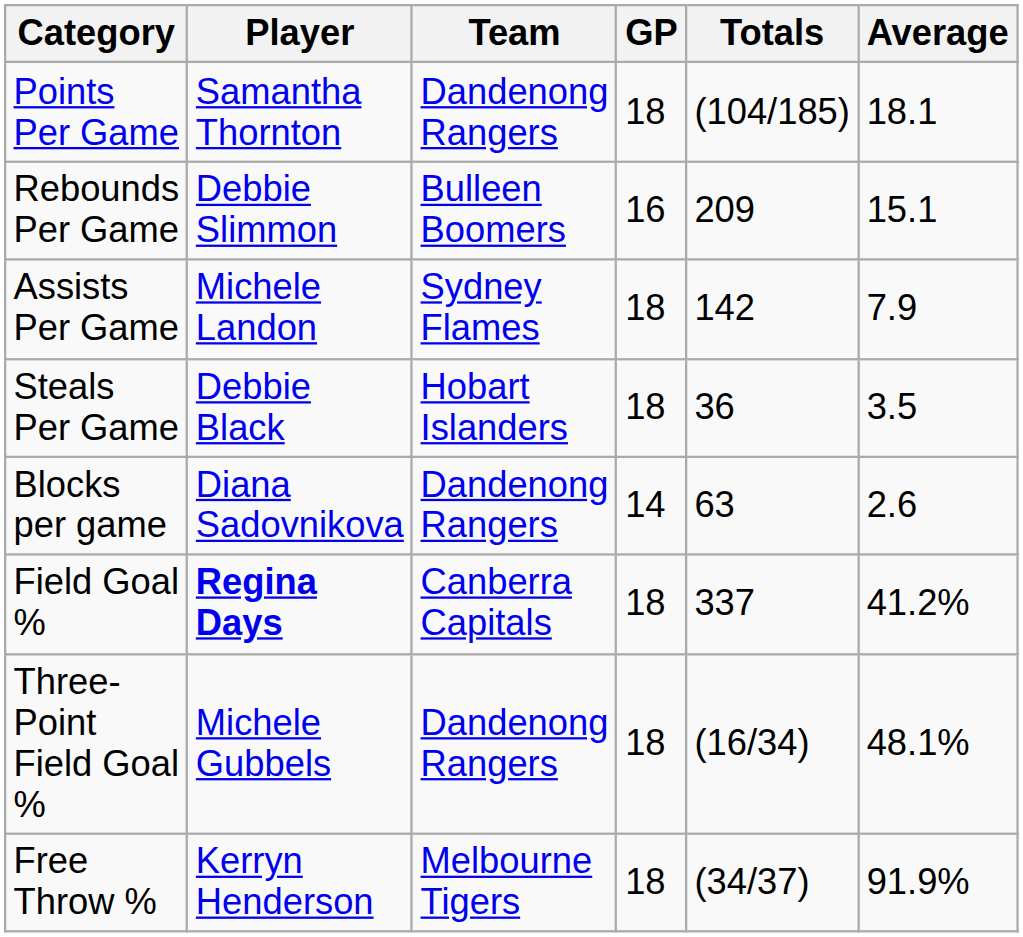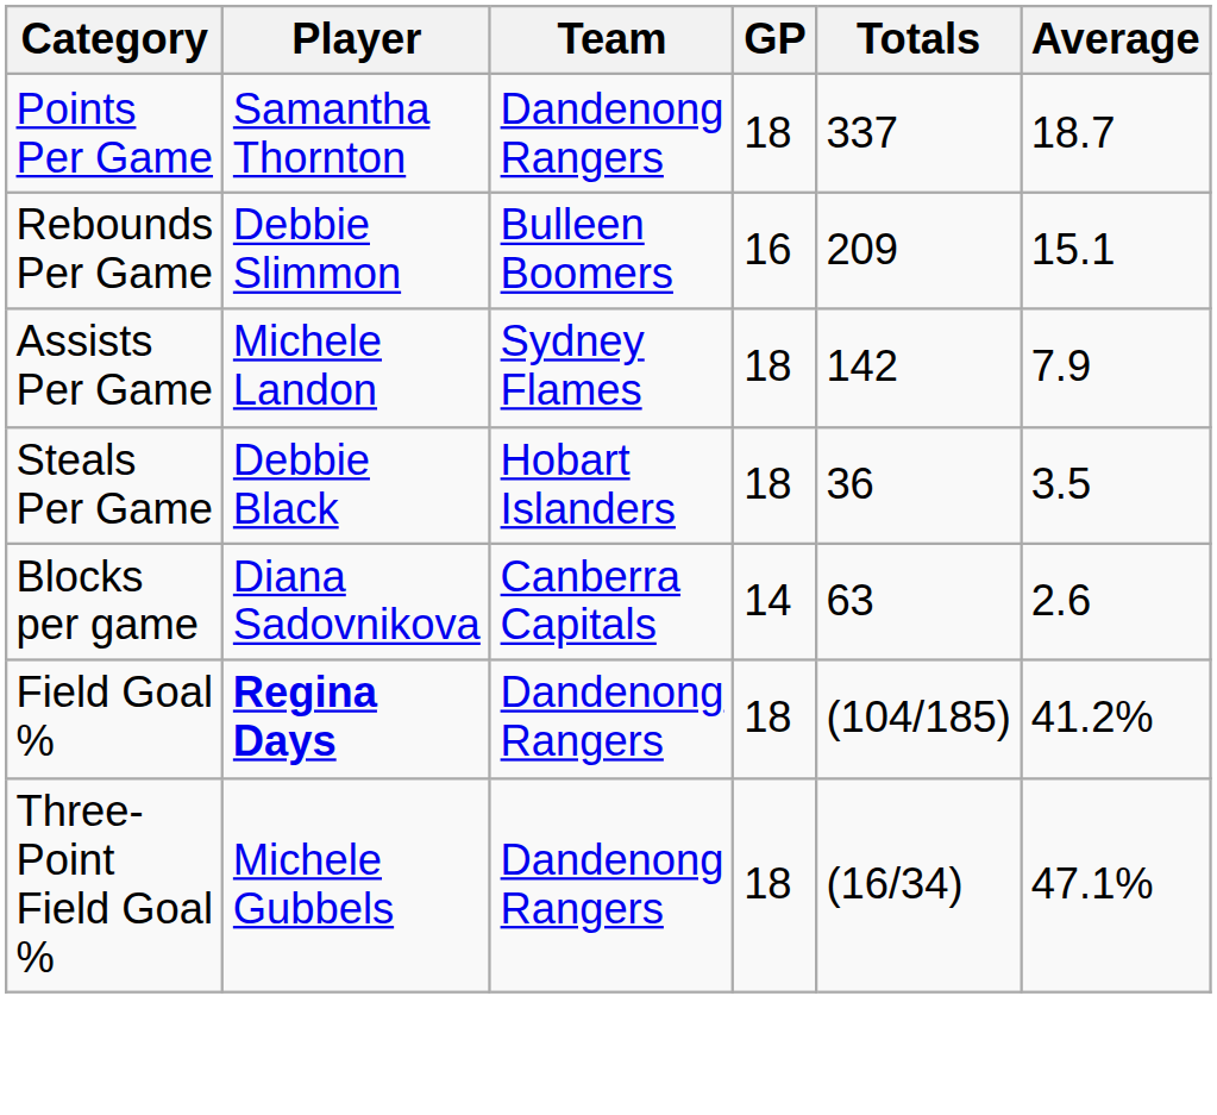Points Per Game | Totals: (104/185) -> 337
Points Per Game | Average: 18.1 -> 18.7
Blocks per game | Team: Dandenong Rangers -> Canberra Capitals
Field Goal % | Team: Canberra Capitals -> Dandenong Rangers
Field Goal % | Totals: 337 -> (104/185)
Three-Point Field Goal % | Average: 48.1% -> 47.1%
- row: Free Throw % | Kerryn Henderson | Melbourne Tigers | 18 | (34/37) | 91.9%
